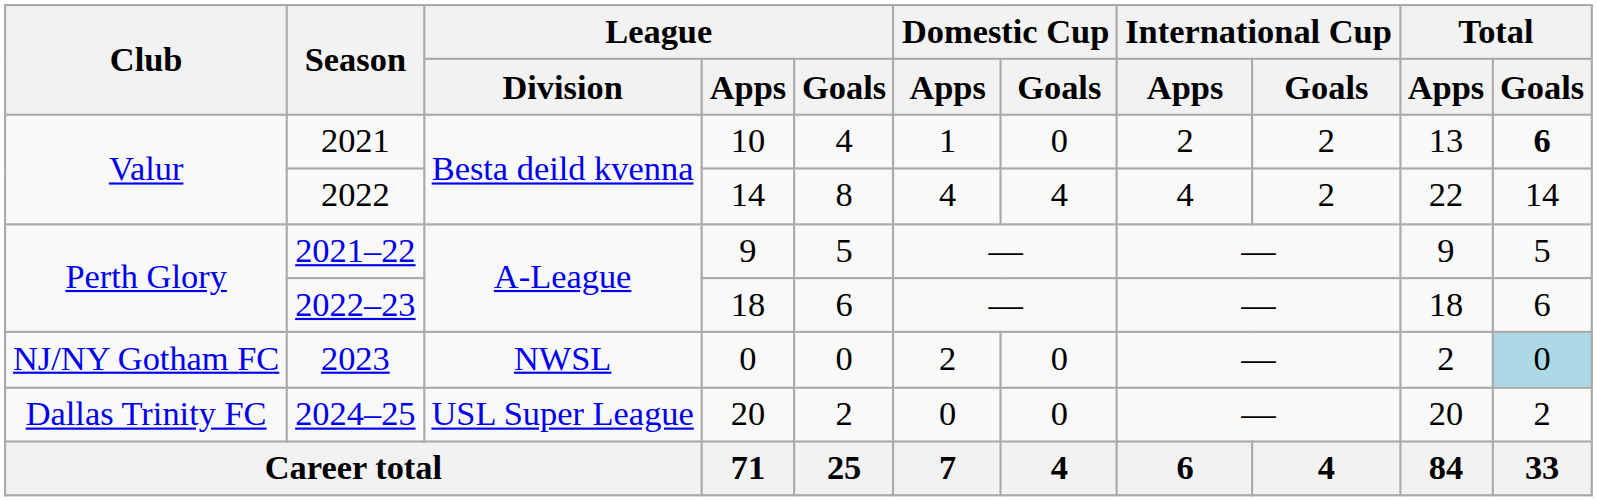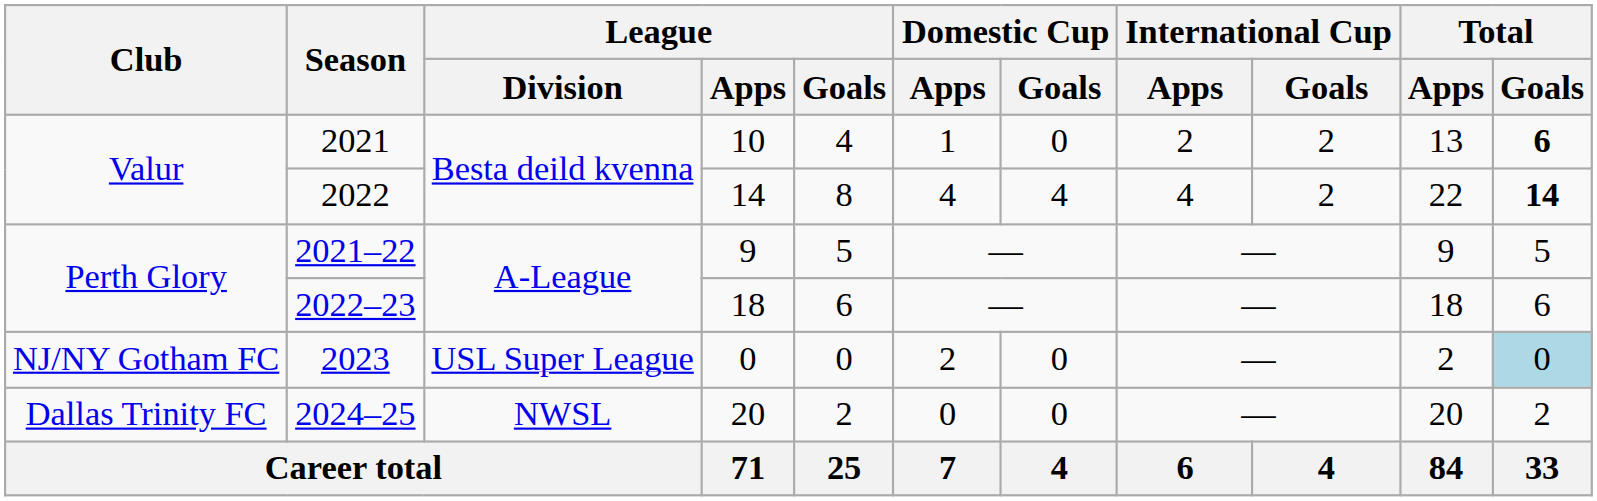2022 | Total / Goals: normal -> bold
2023 | League / Division: NWSL -> USL Super League
2024–25 | League / Division: USL Super League -> NWSL
